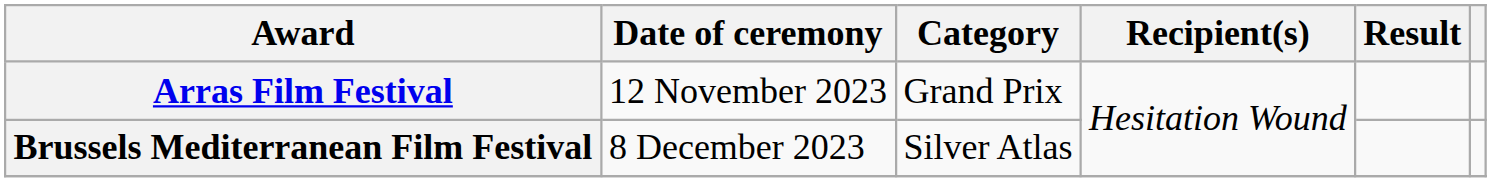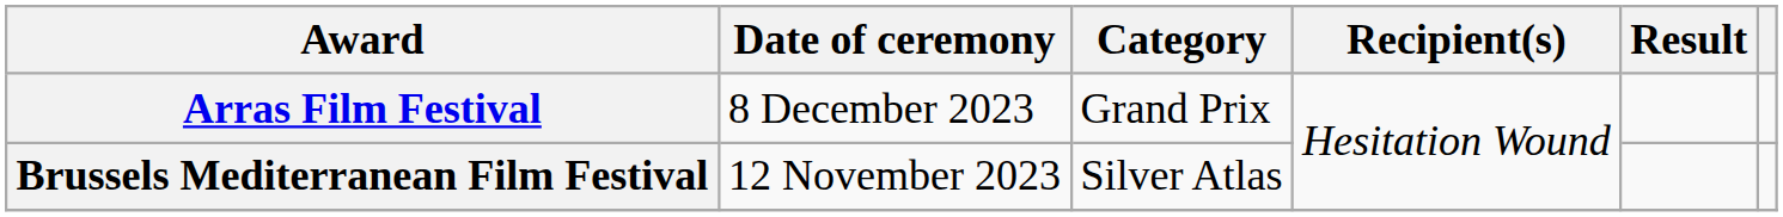Arras Film Festival | Date of ceremony: 12 November 2023 -> 8 December 2023
Brussels Mediterranean Film Festival | Date of ceremony: 8 December 2023 -> 12 November 2023
